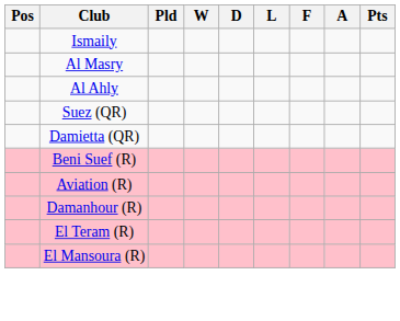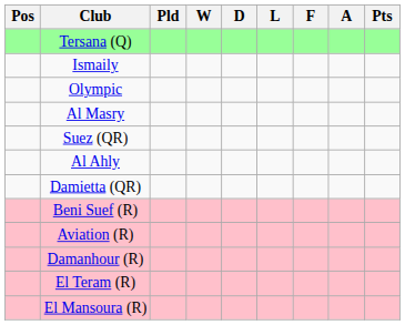+ row: Tersana (Q)
+ row: Olympic
rows swapped: Al Ahly <-> Suez (QR)
